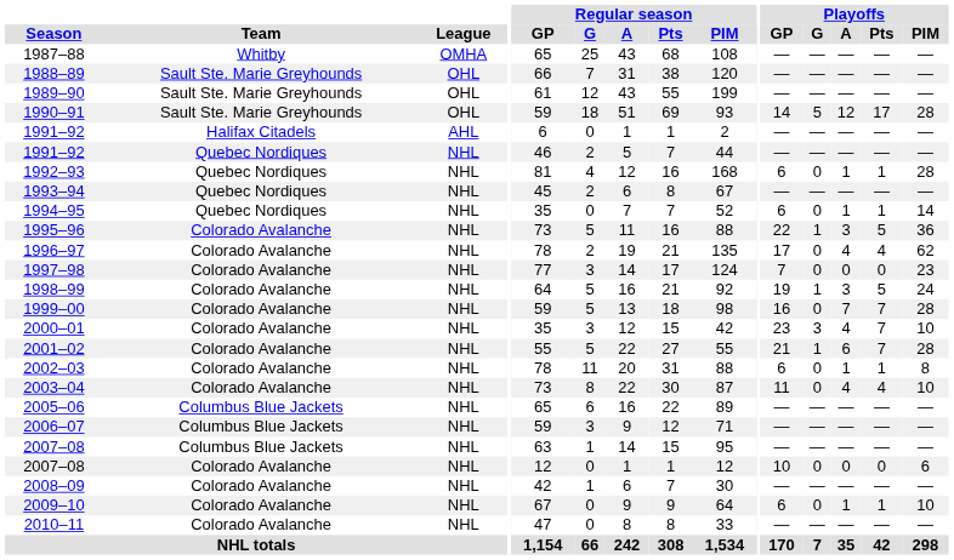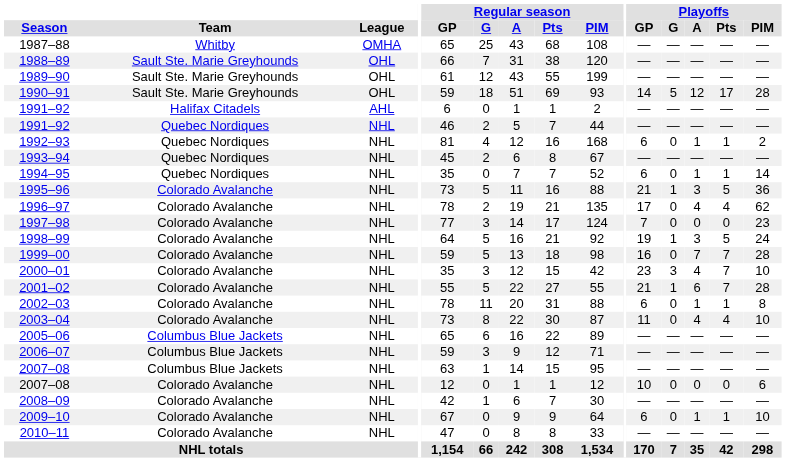1992–93 | Playoffs / PIM: 28 -> 2
1995–96 | Playoffs / GP: 22 -> 21
